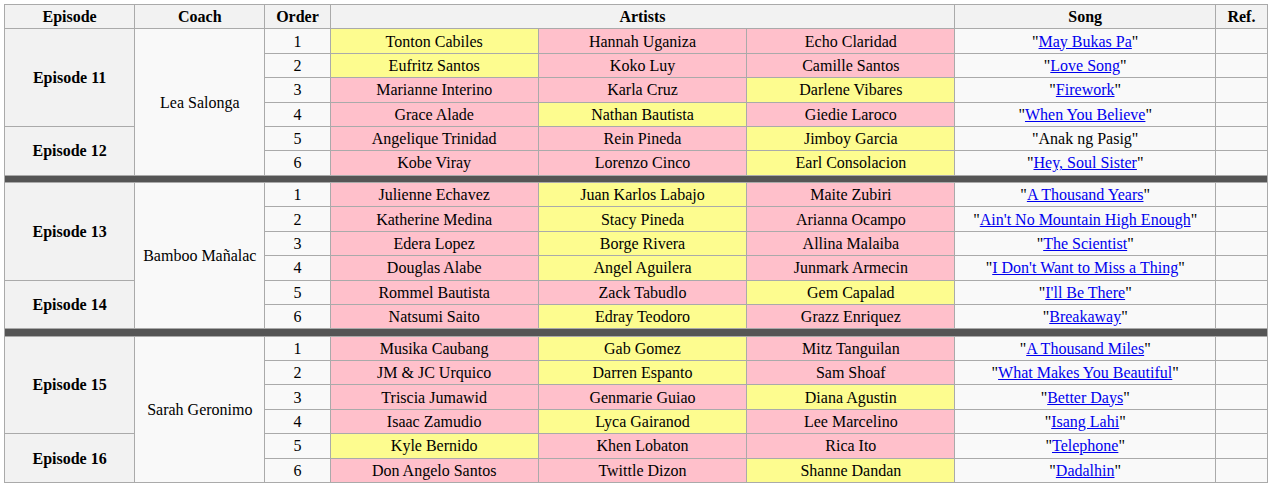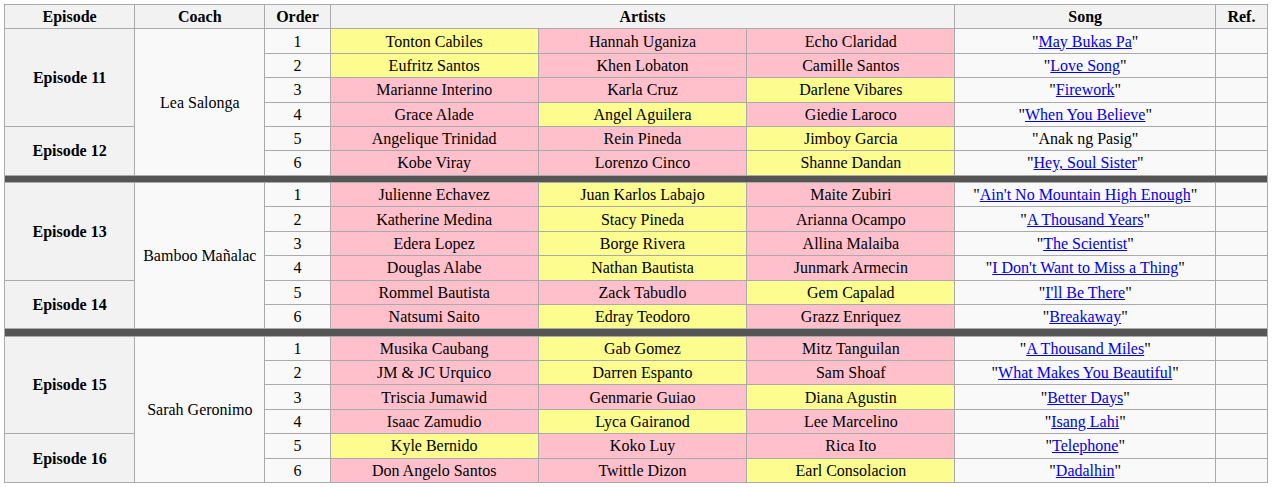Eufritz Santos | column 5: Koko Luy -> Khen Lobaton
Grace Alade | column 5: Nathan Bautista -> Angel Aguilera
Kobe Viray | column 6: Earl Consolacion -> Shanne Dandan
Julienne Echavez | Song: "A Thousand Years" -> "Ain't No Mountain High Enough"
Katherine Medina | Song: "Ain't No Mountain High Enough" -> "A Thousand Years"
Douglas Alabe | column 5: Angel Aguilera -> Nathan Bautista
Kyle Bernido | column 5: Khen Lobaton -> Koko Luy
Don Angelo Santos | column 6: Shanne Dandan -> Earl Consolacion
